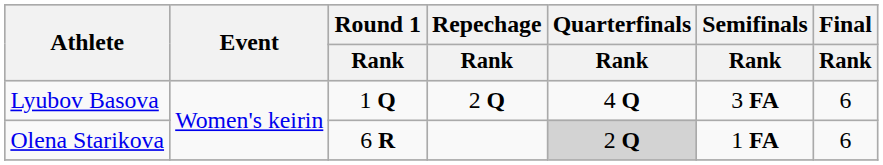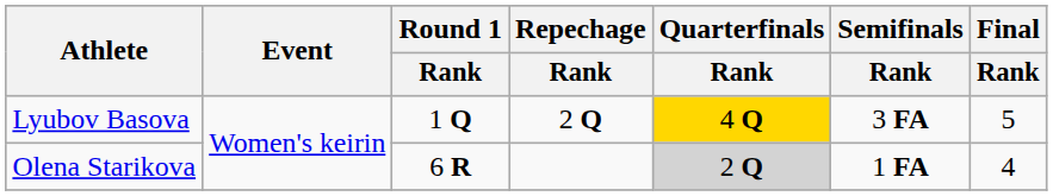Lyubov Basova | Quarterfinals / Rank: no background -> gold background
Lyubov Basova | Final / Rank: 6 -> 5
Olena Starikova | Final / Rank: 6 -> 4
